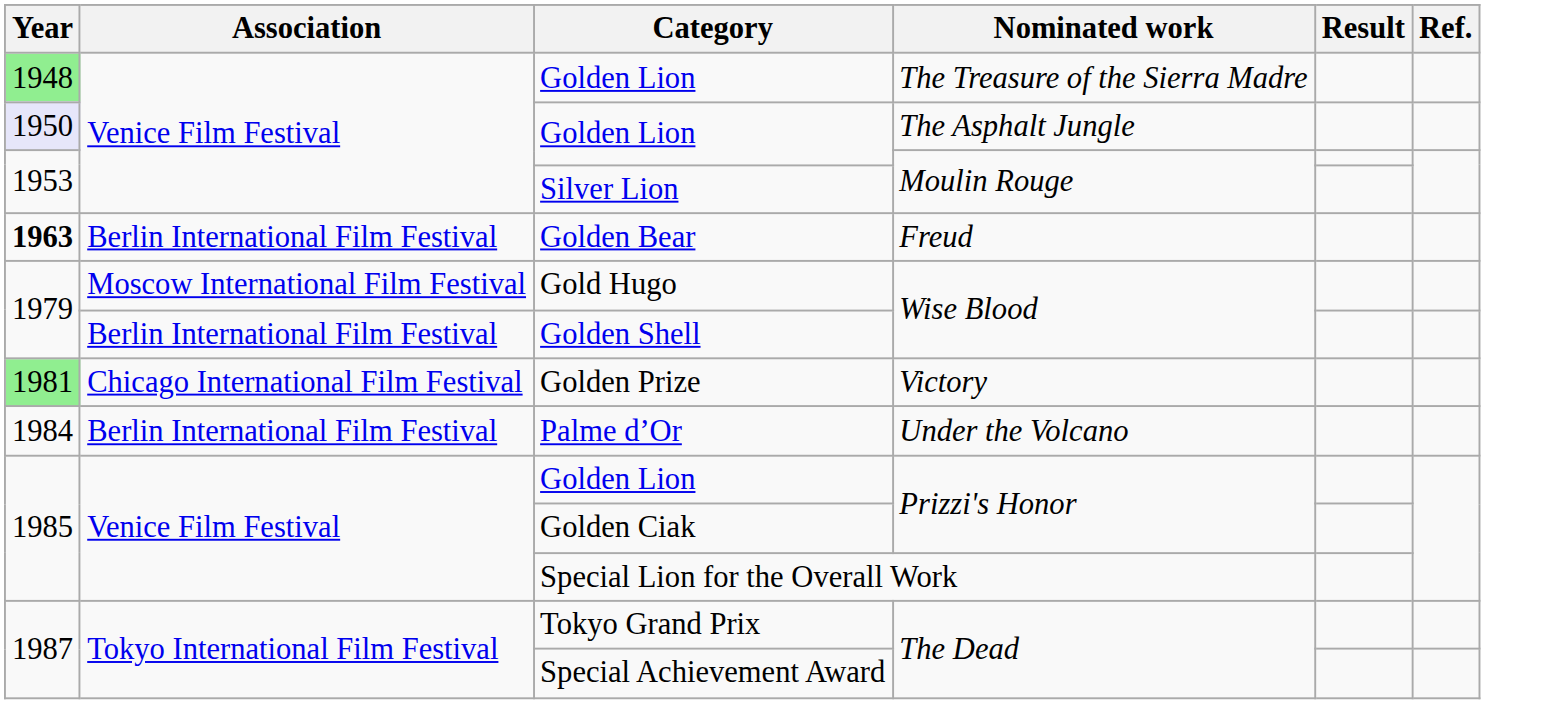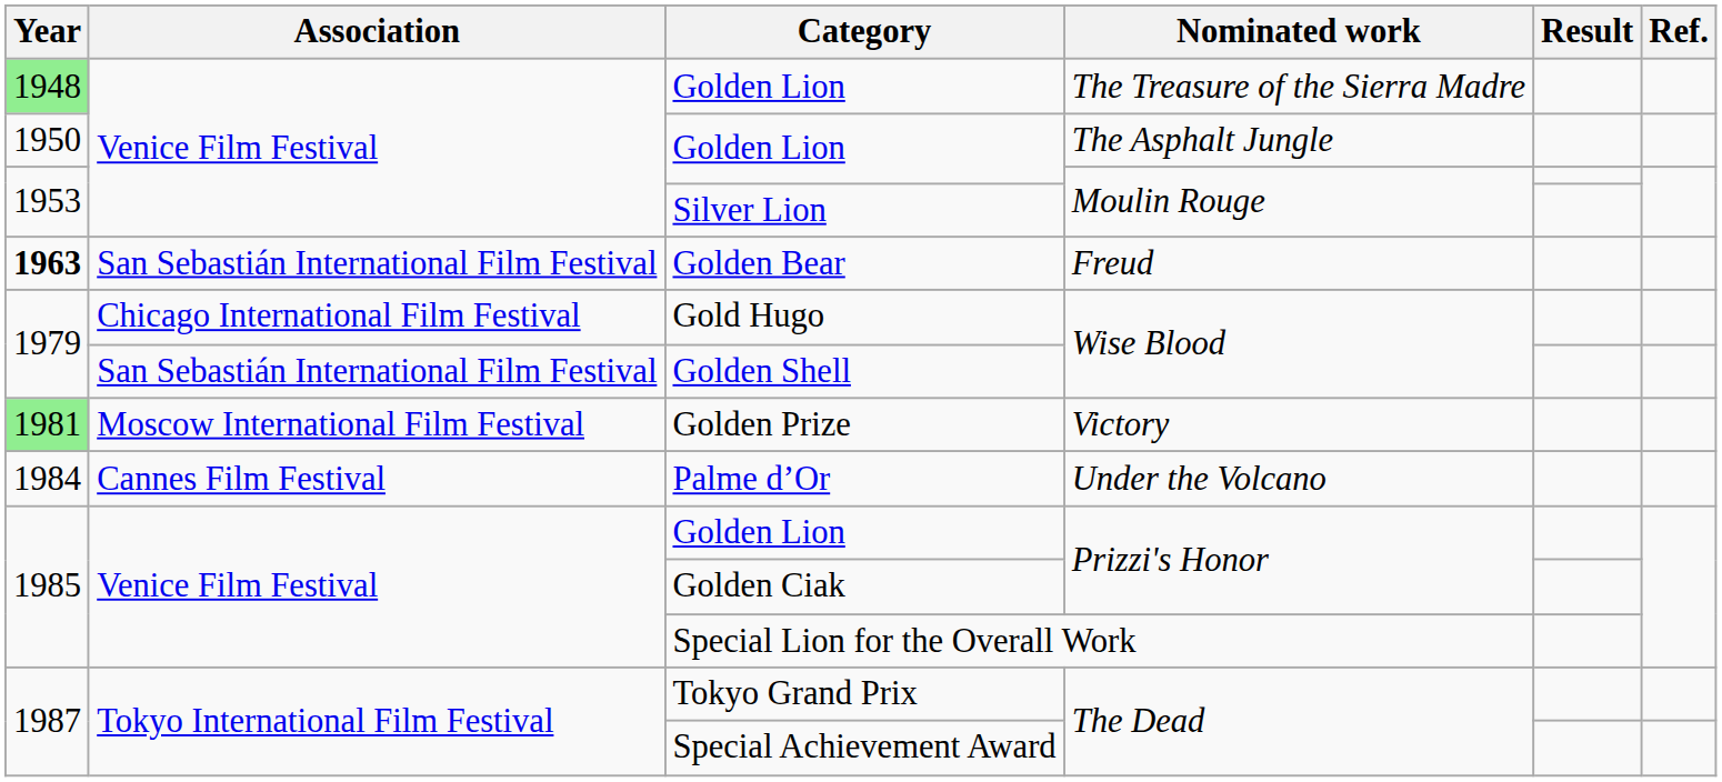Golden Lion / The Asphalt Jungle | Year: lavender background -> no background
Golden Bear | Association: Berlin International Film Festival -> San Sebastián International Film Festival
Gold Hugo | Association: Moscow International Film Festival -> Chicago International Film Festival
Golden Shell | Association: Berlin International Film Festival -> San Sebastián International Film Festival
Golden Prize | Association: Chicago International Film Festival -> Moscow International Film Festival
Palme d’Or | Association: Berlin International Film Festival -> Cannes Film Festival
